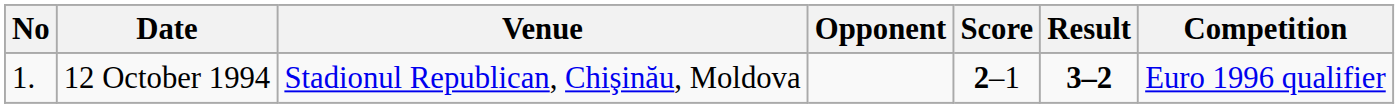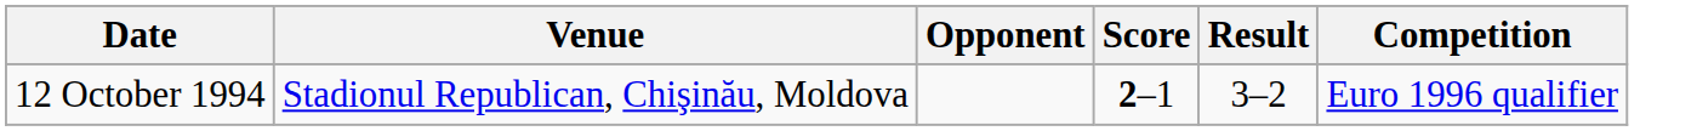- column: No | 1.
12 October 1994 | Result: bold -> normal
